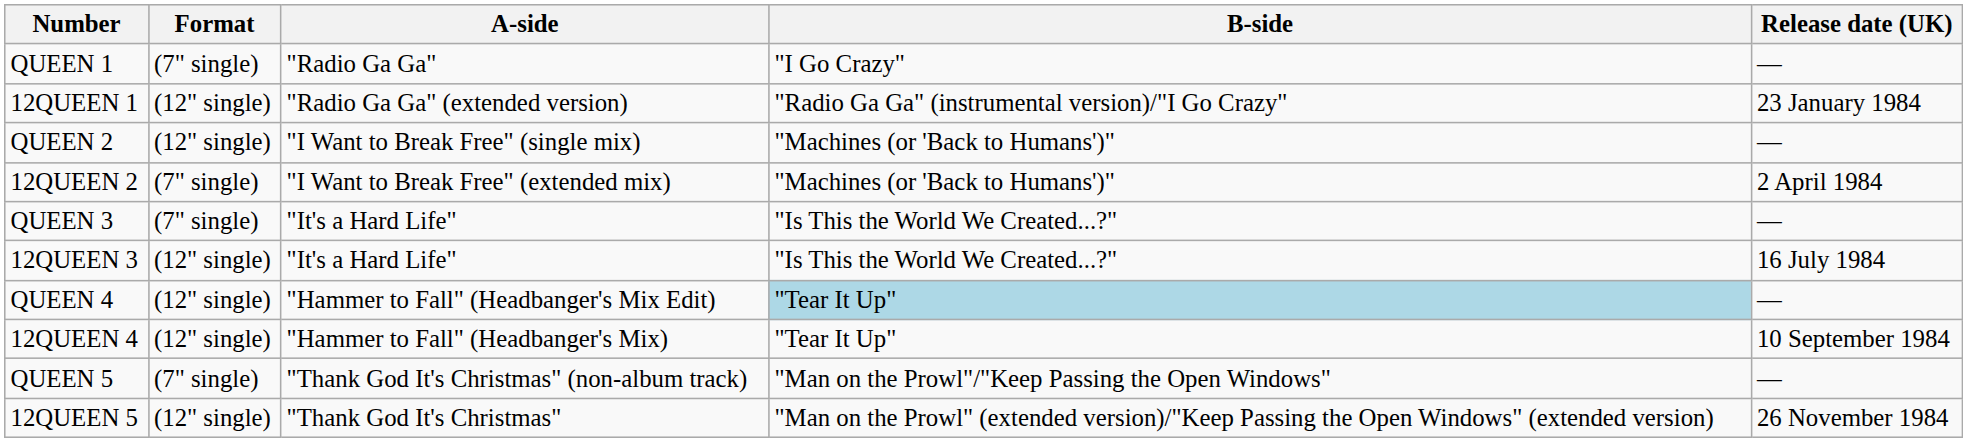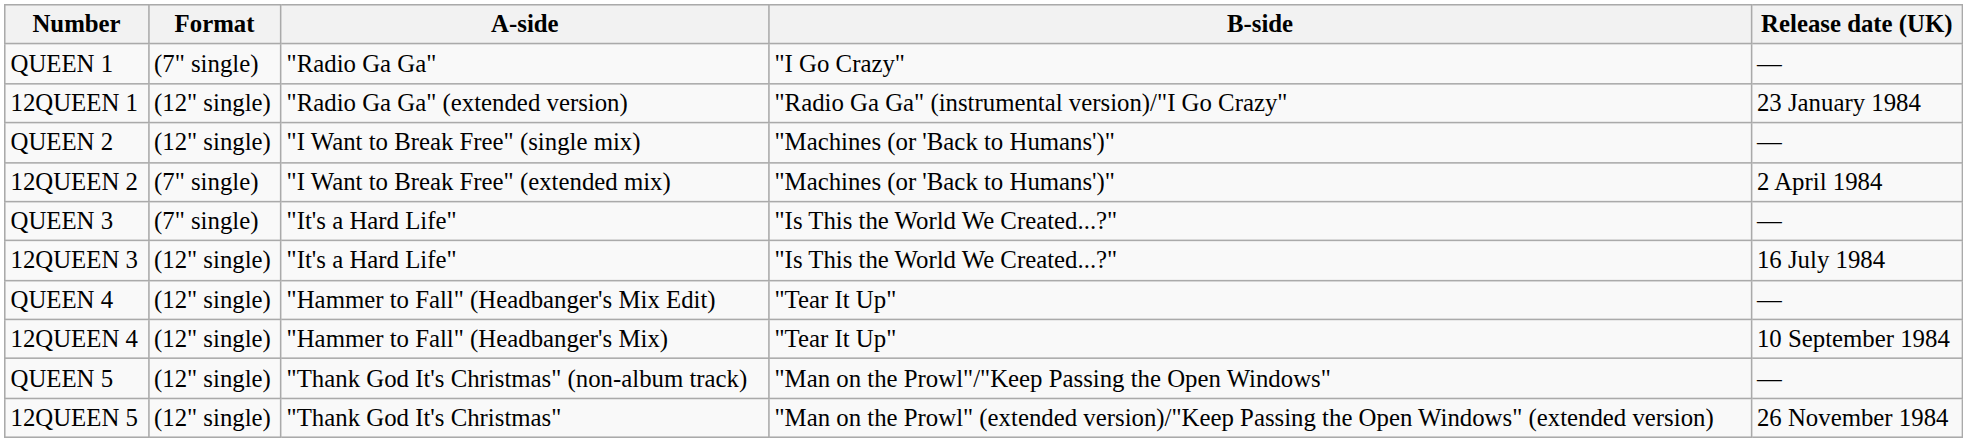QUEEN 4 | B-side: lightblue background -> no background
QUEEN 5 | Format: (7" single) -> (12" single)
